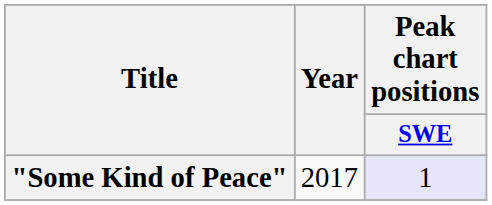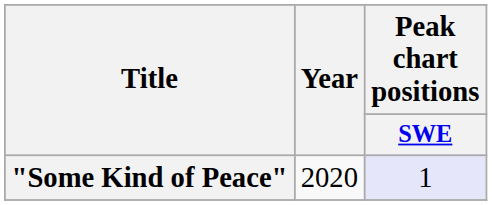"Some Kind of Peace" | Year: 2017 -> 2020
